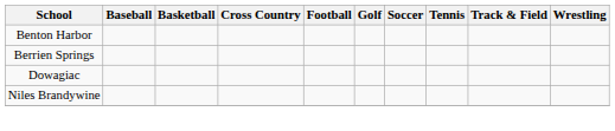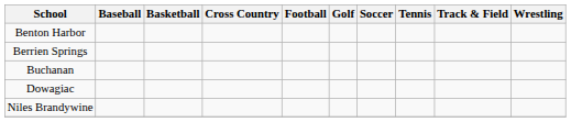+ row: Buchanan
